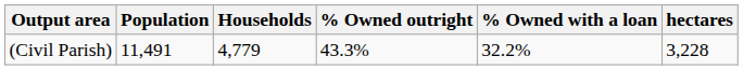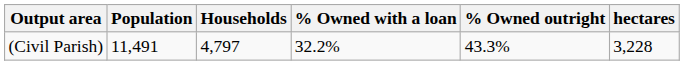columns swapped: % Owned outright <-> % Owned with a loan
(Civil Parish) | Households: 4,779 -> 4,797
